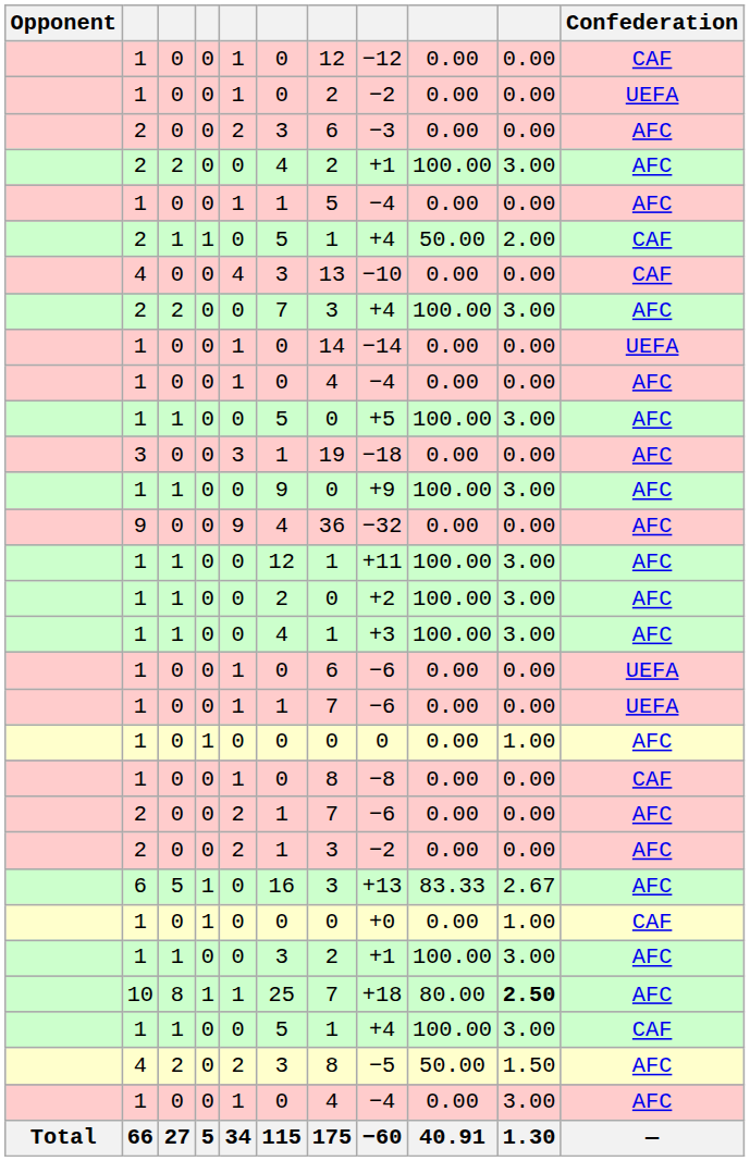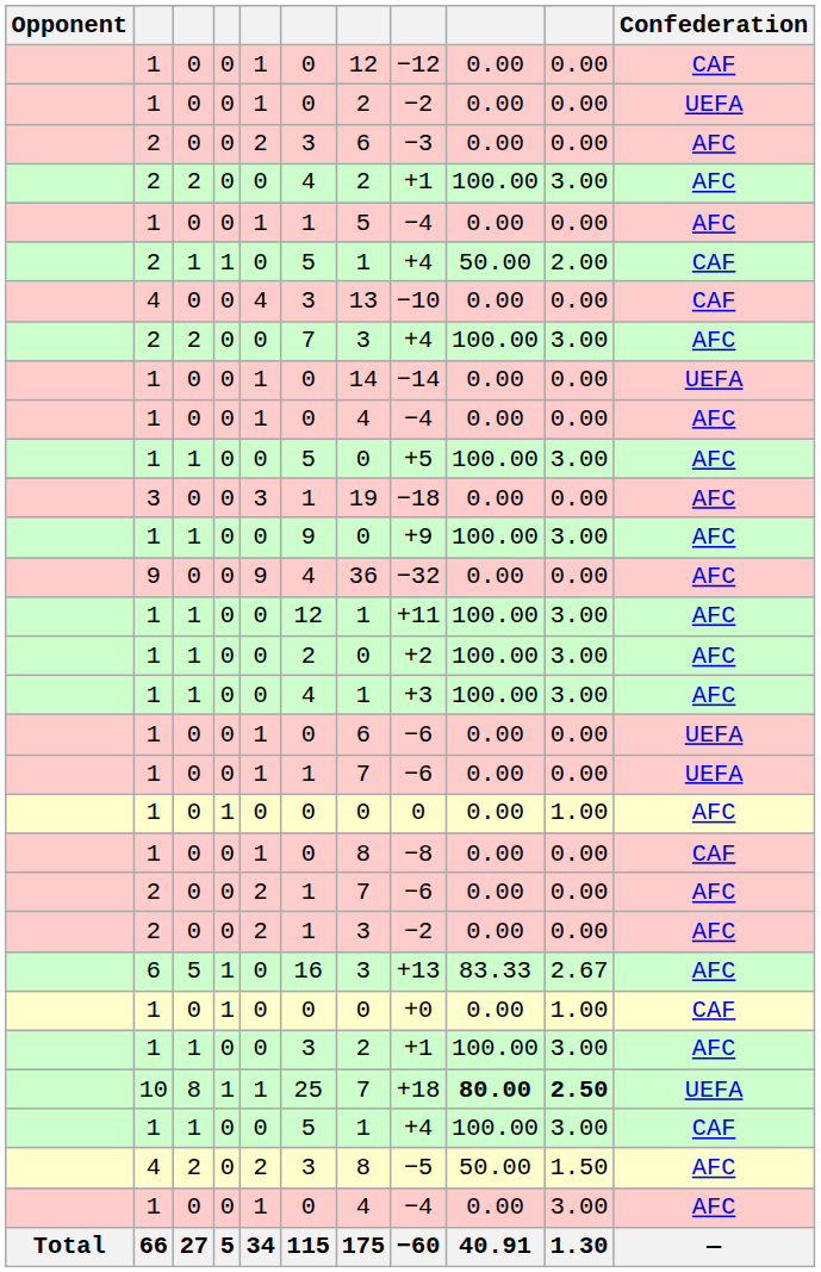10 | column 9: normal -> bold
10 | Confederation: AFC -> UEFA
